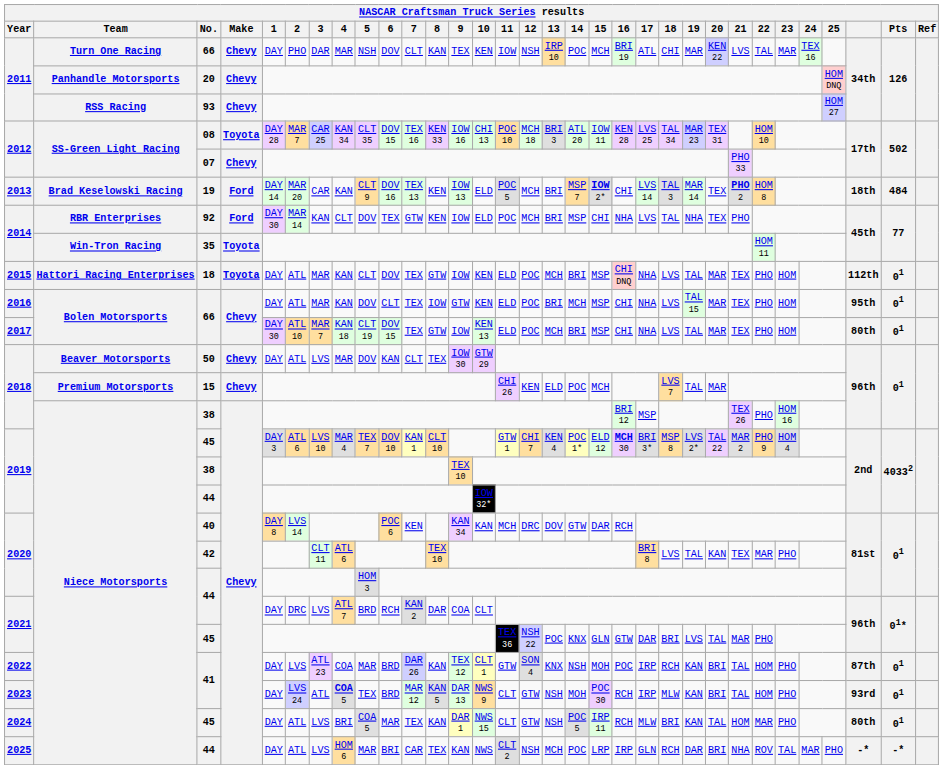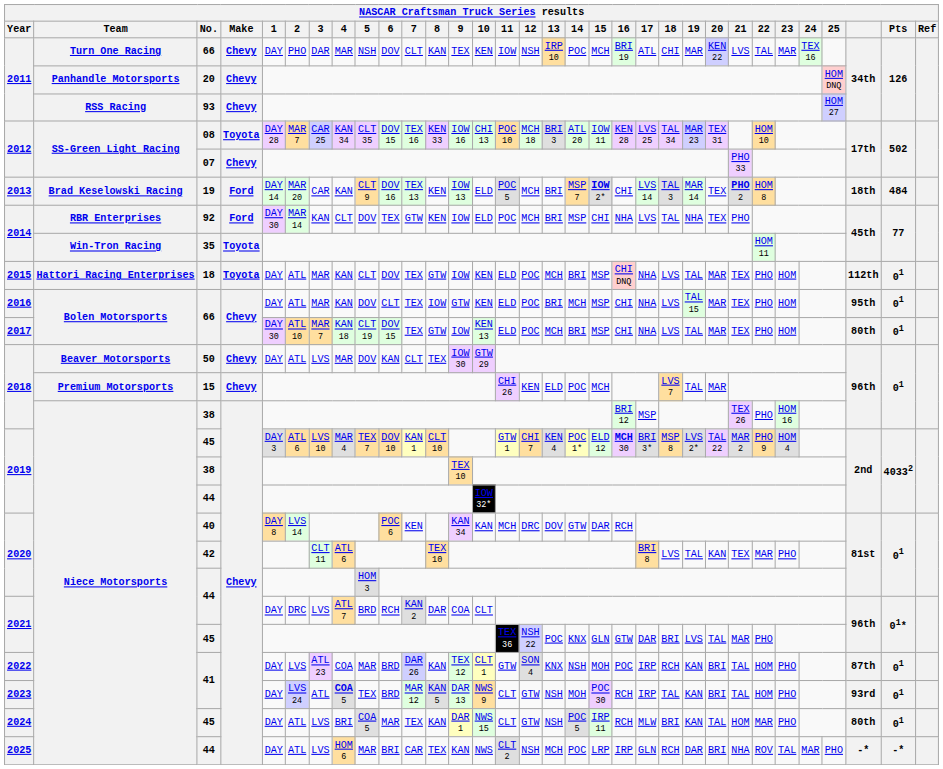2023 / 41 | 18: MLW -> TAL
